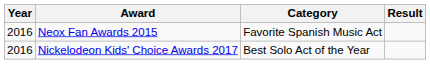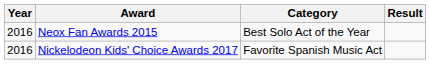Neox Fan Awards 2015 | Category: Favorite Spanish Music Act -> Best Solo Act of the Year
Nickelodeon Kids' Choice Awards 2017 | Category: Best Solo Act of the Year -> Favorite Spanish Music Act
